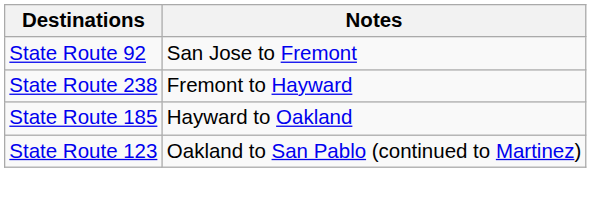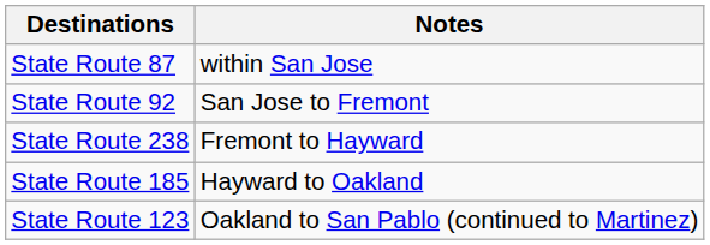+ row: State Route 87 | within San Jose
